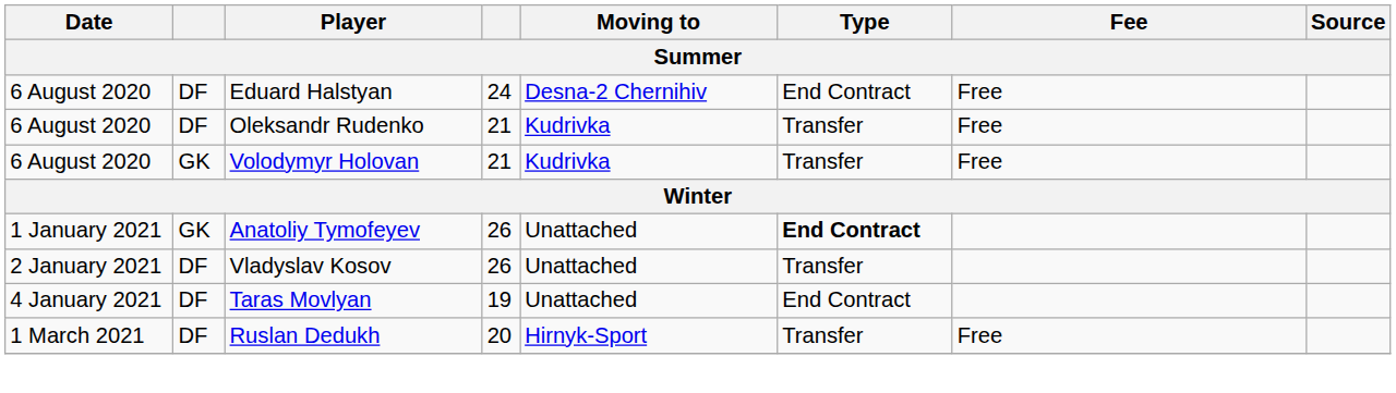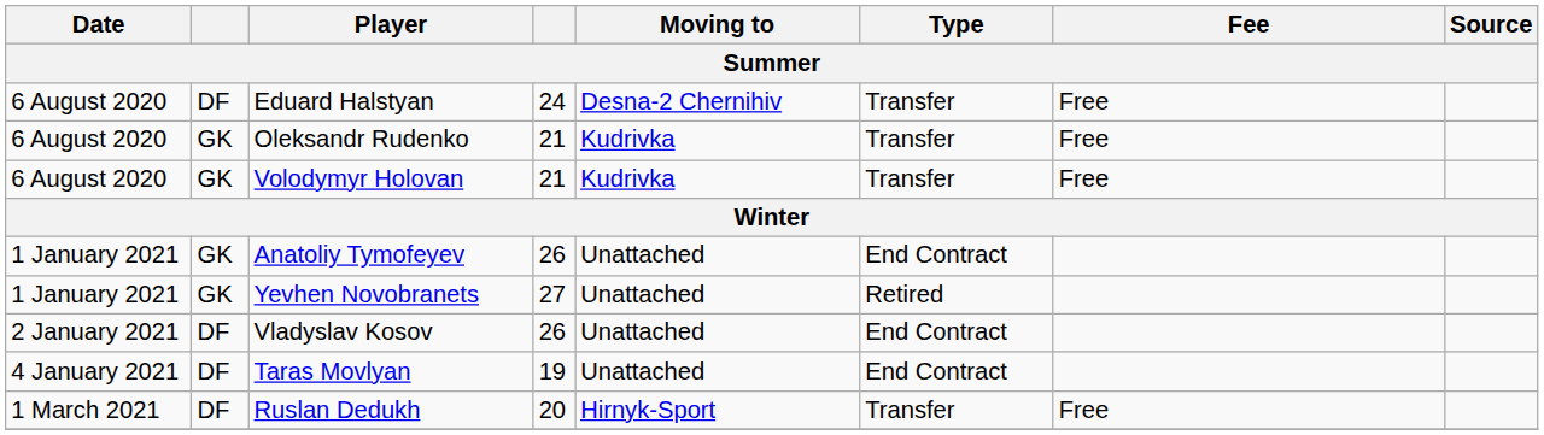Eduard Halstyan | Type: End Contract -> Transfer
Oleksandr Rudenko | column 2: DF -> GK
Anatoliy Tymofeyev | Type: bold -> normal
+ row: 1 January 2021 | GK | Yevhen Novobranets | 27 | Unattached | Retired
Vladyslav Kosov | Type: Transfer -> End Contract
